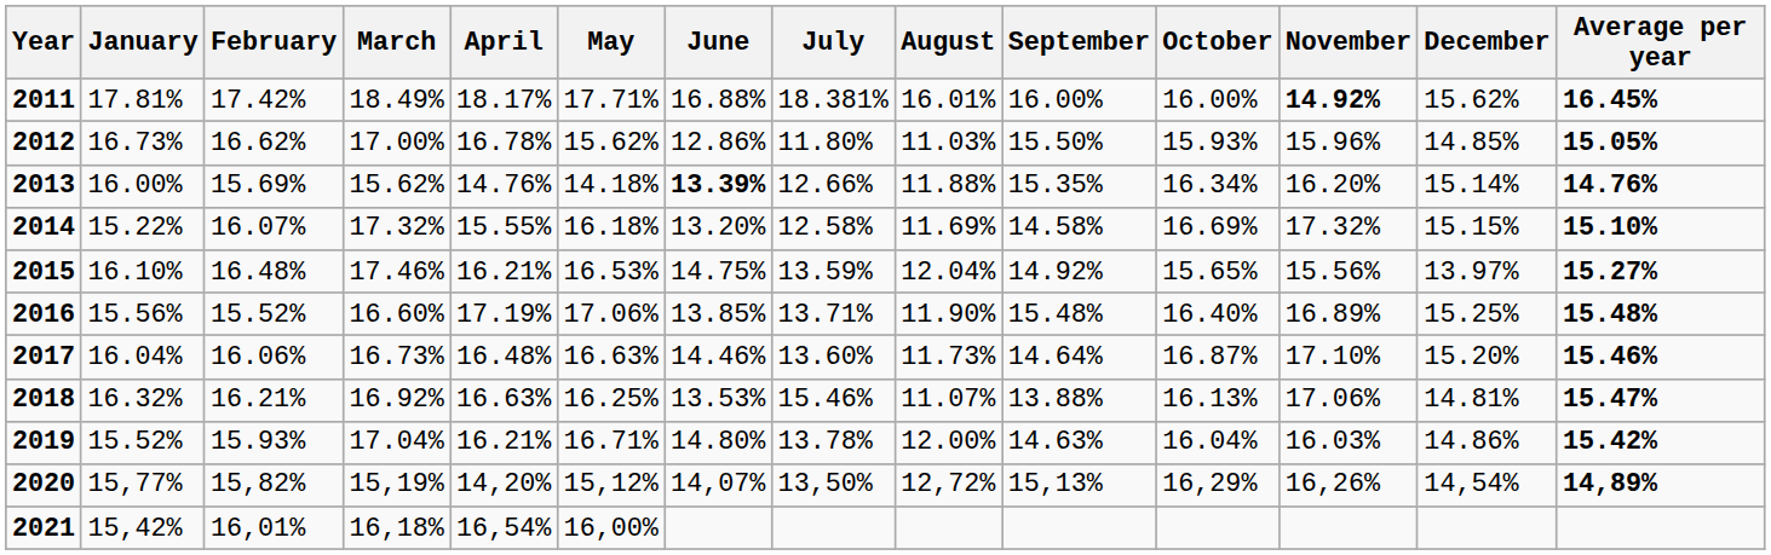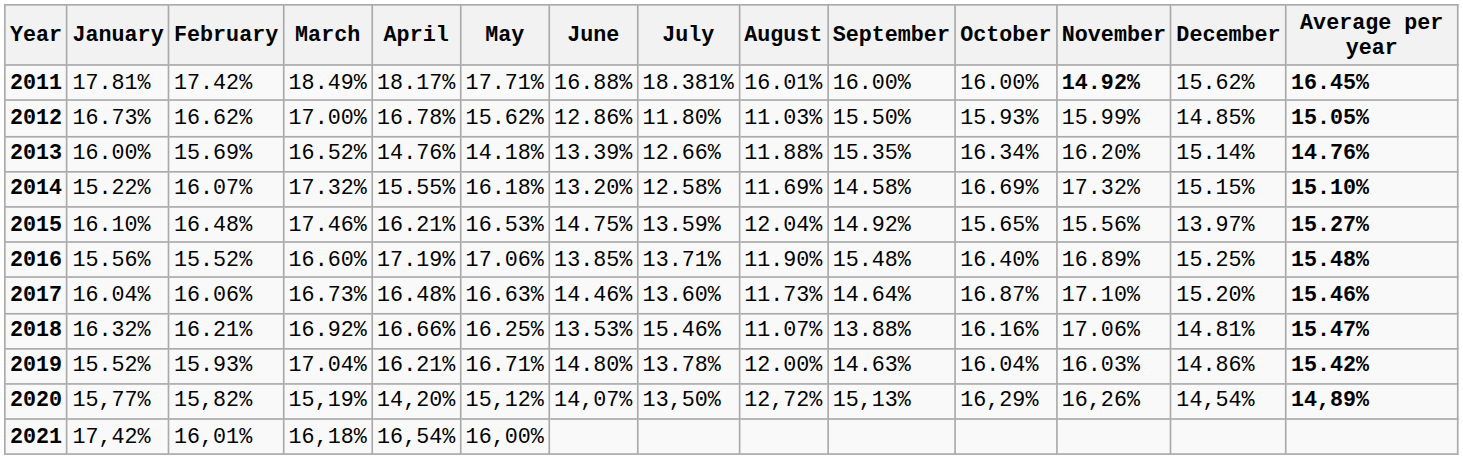2012 | November: 15.96% -> 15.99%
2013 | March: 15.62% -> 16.52%
2013 | June: bold -> normal
2018 | April: 16.63% -> 16.66%
2018 | October: 16.13% -> 16.16%
2021 | January: 15,42% -> 17,42%
